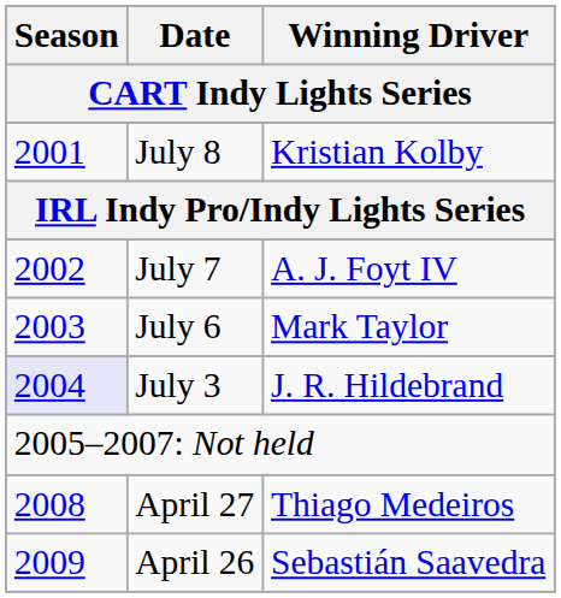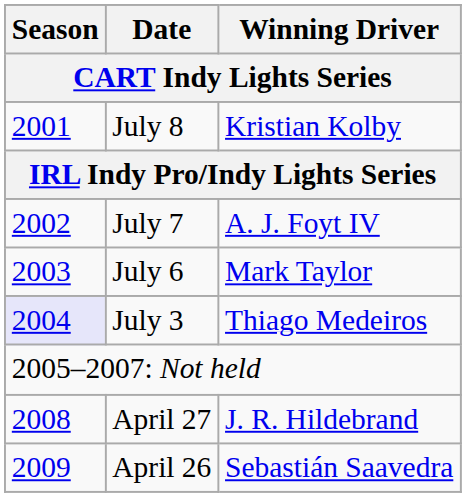July 3 | Winning Driver: J. R. Hildebrand -> Thiago Medeiros
April 27 | Winning Driver: Thiago Medeiros -> J. R. Hildebrand
